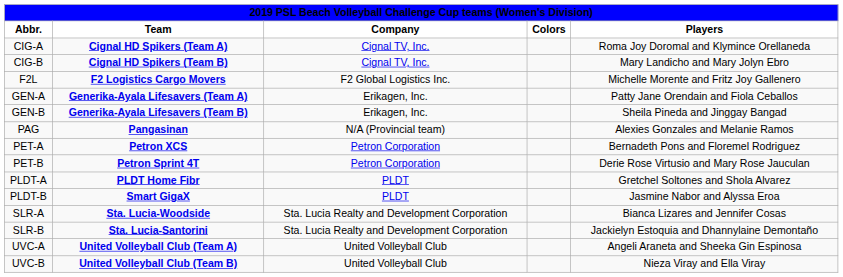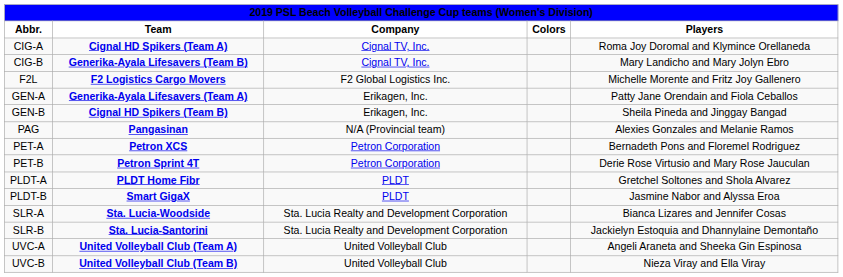CIG-B | Team: Cignal HD Spikers (Team B) -> Generika-Ayala Lifesavers (Team B)
GEN-B | Team: Generika-Ayala Lifesavers (Team B) -> Cignal HD Spikers (Team B)
